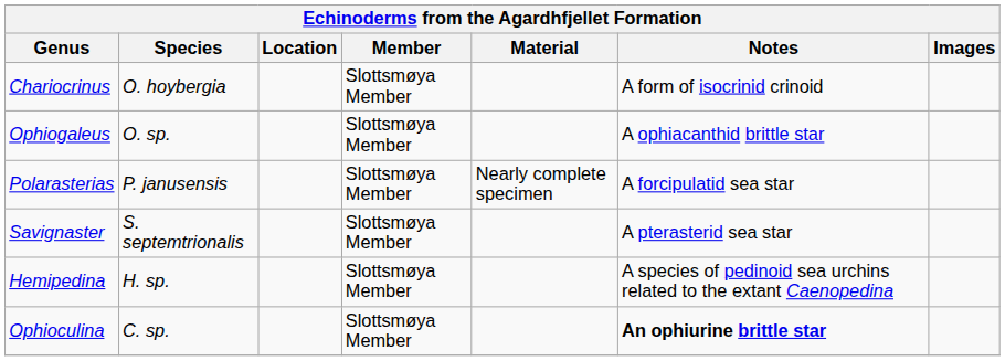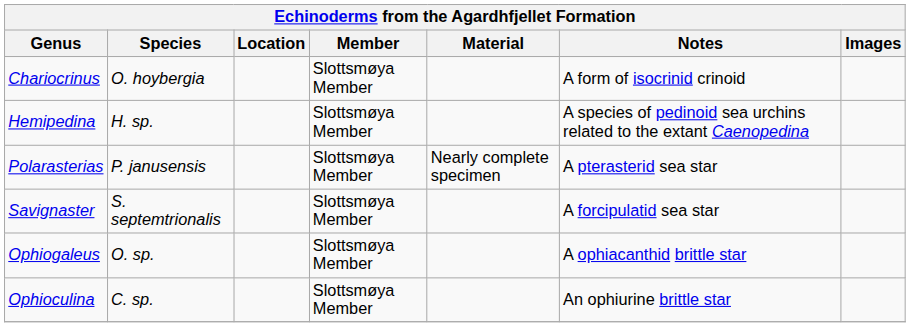rows swapped: Hemipedina <-> Ophiogaleus
Polarasterias | Notes: A forcipulatid sea star -> A pterasterid sea star
Savignaster | Notes: A pterasterid sea star -> A forcipulatid sea star
Ophioculina | Notes: bold -> normal
